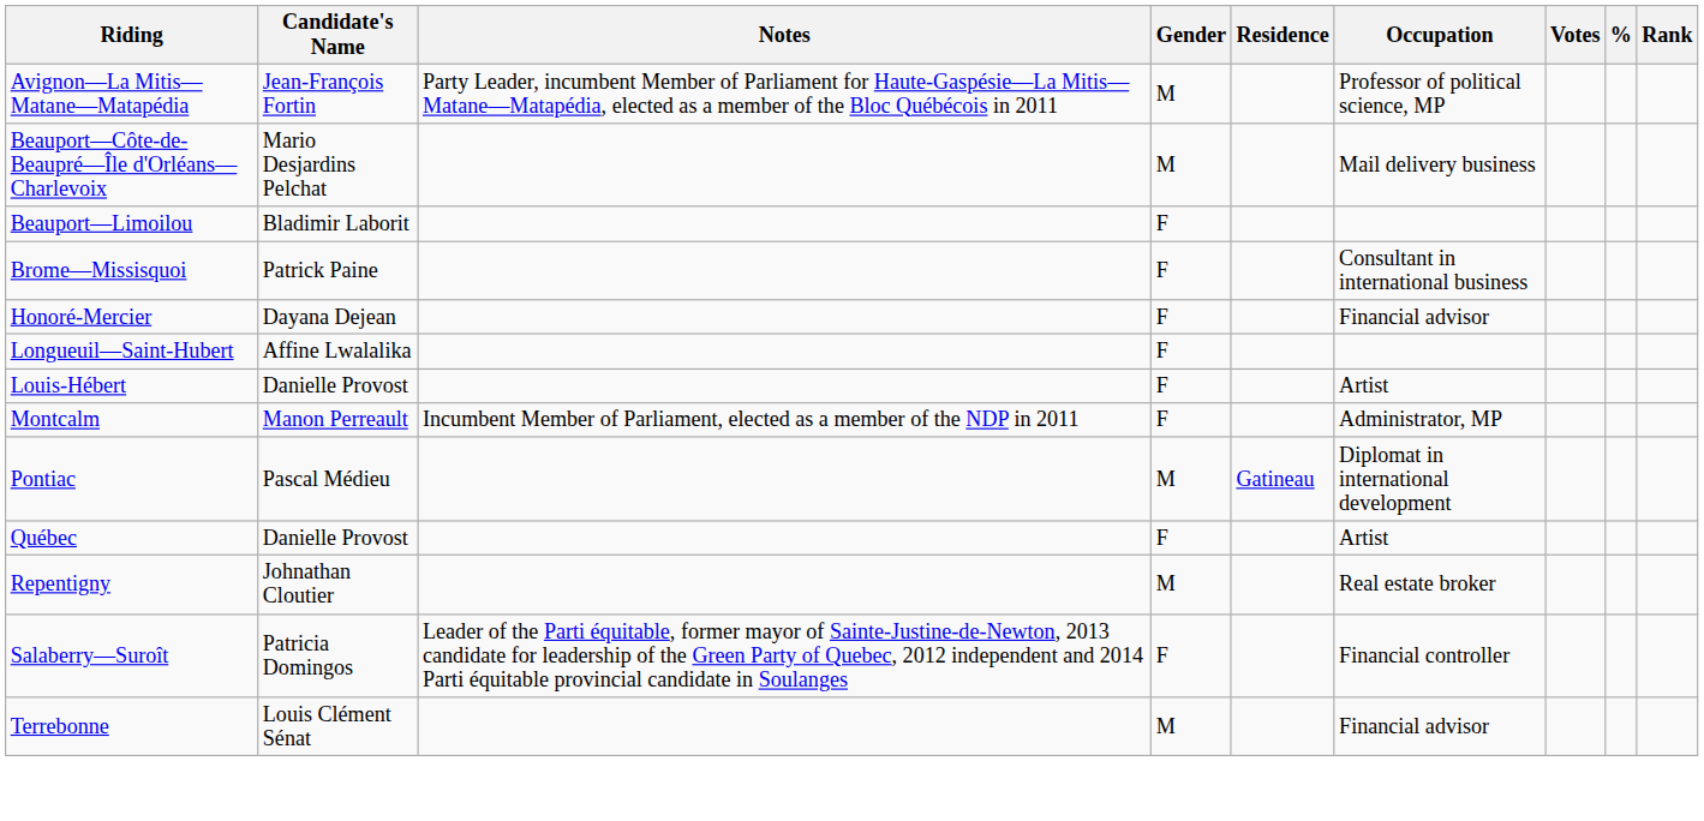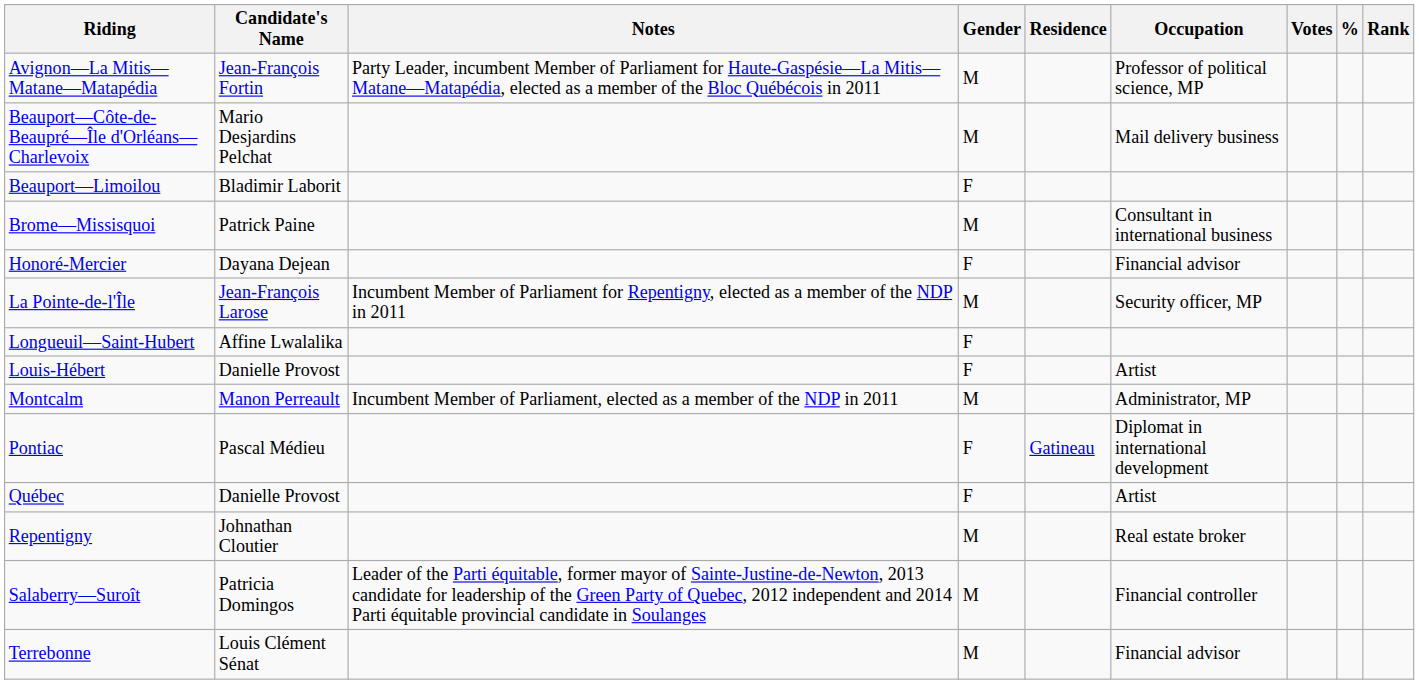Brome—Missisquoi | Gender: F -> M
+ row: La Pointe-de-l'Île | Jean-François Larose | Incumbent Member of Parliament for Repentigny, elected as a member of the NDP in 2011 | M | Security officer, MP
Montcalm | Gender: F -> M
Pontiac | Gender: M -> F
Salaberry—Suroît | Gender: F -> M
